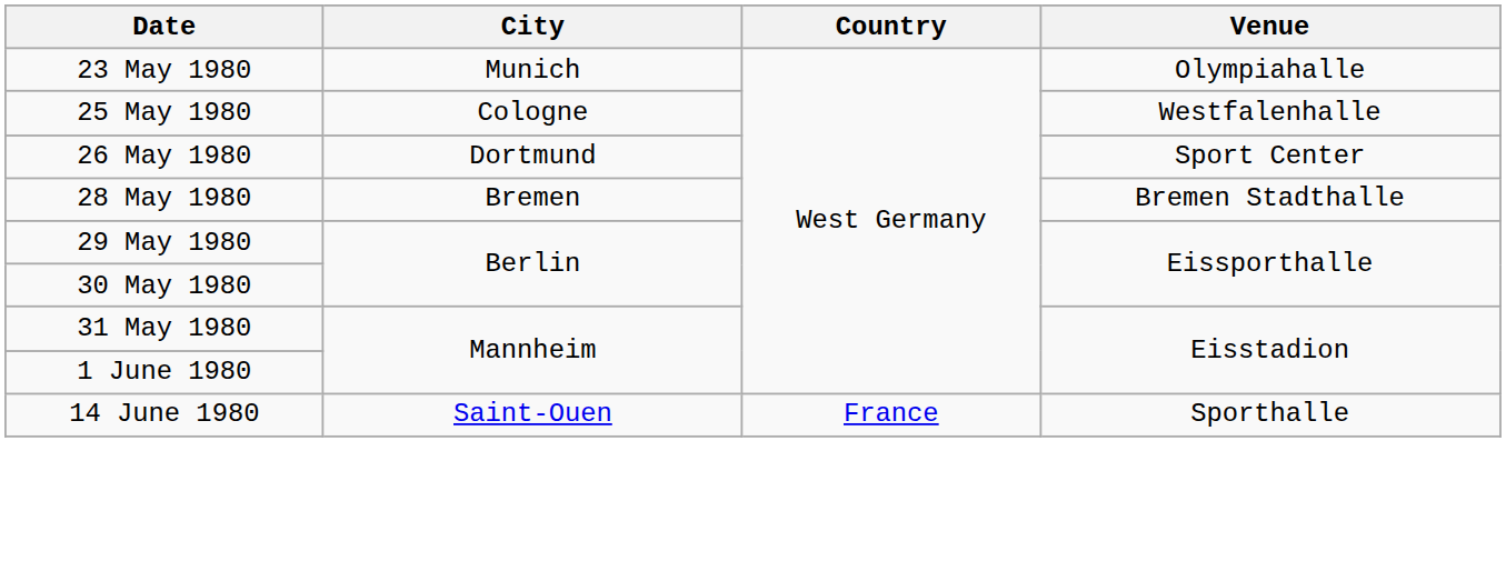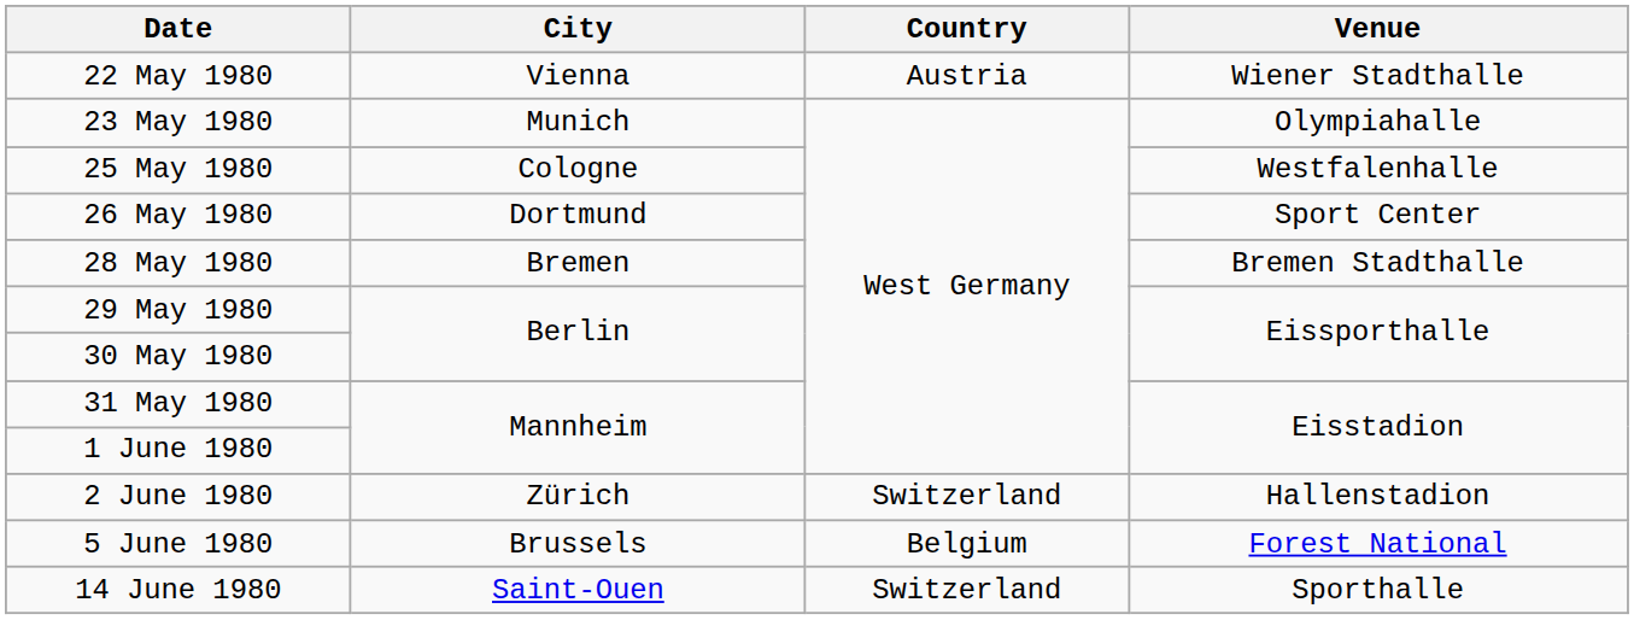+ row: 22 May 1980 | Vienna | Austria | Wiener Stadthalle
+ row: 2 June 1980 | Zürich | Switzerland | Hallenstadion
+ row: 5 June 1980 | Brussels | Belgium | Forest National
14 June 1980 | Country: France -> Switzerland
